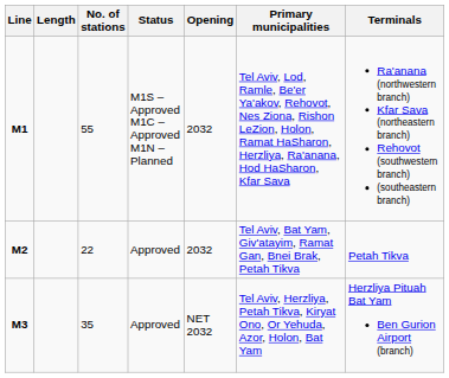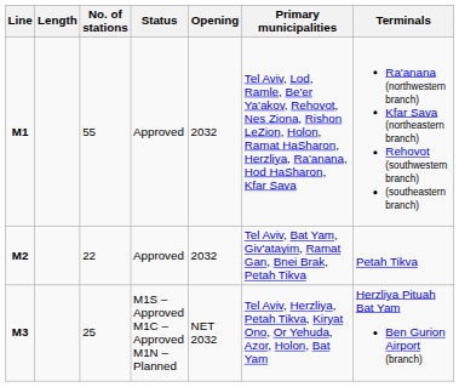M1 | Status: M1S – Approved M1C – Approved M1N – Planned -> Approved
M3 | No. of stations: 35 -> 25
M3 | Status: Approved -> M1S – Approved M1C – Approved M1N – Planned
